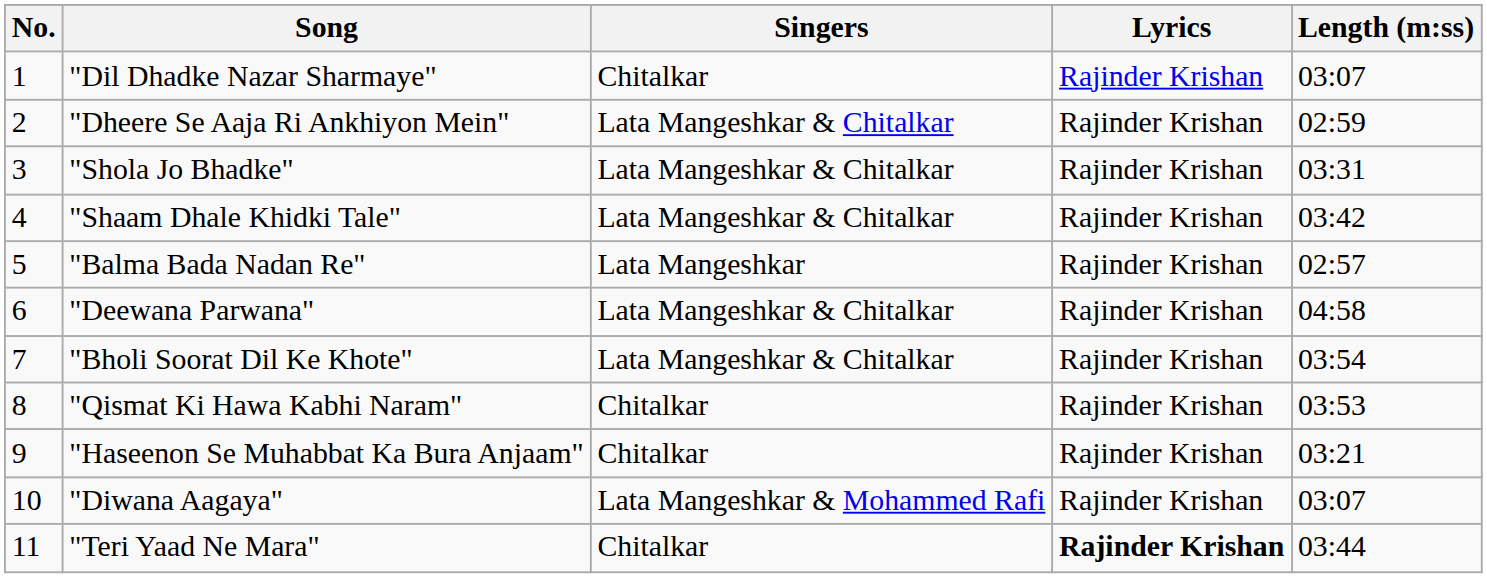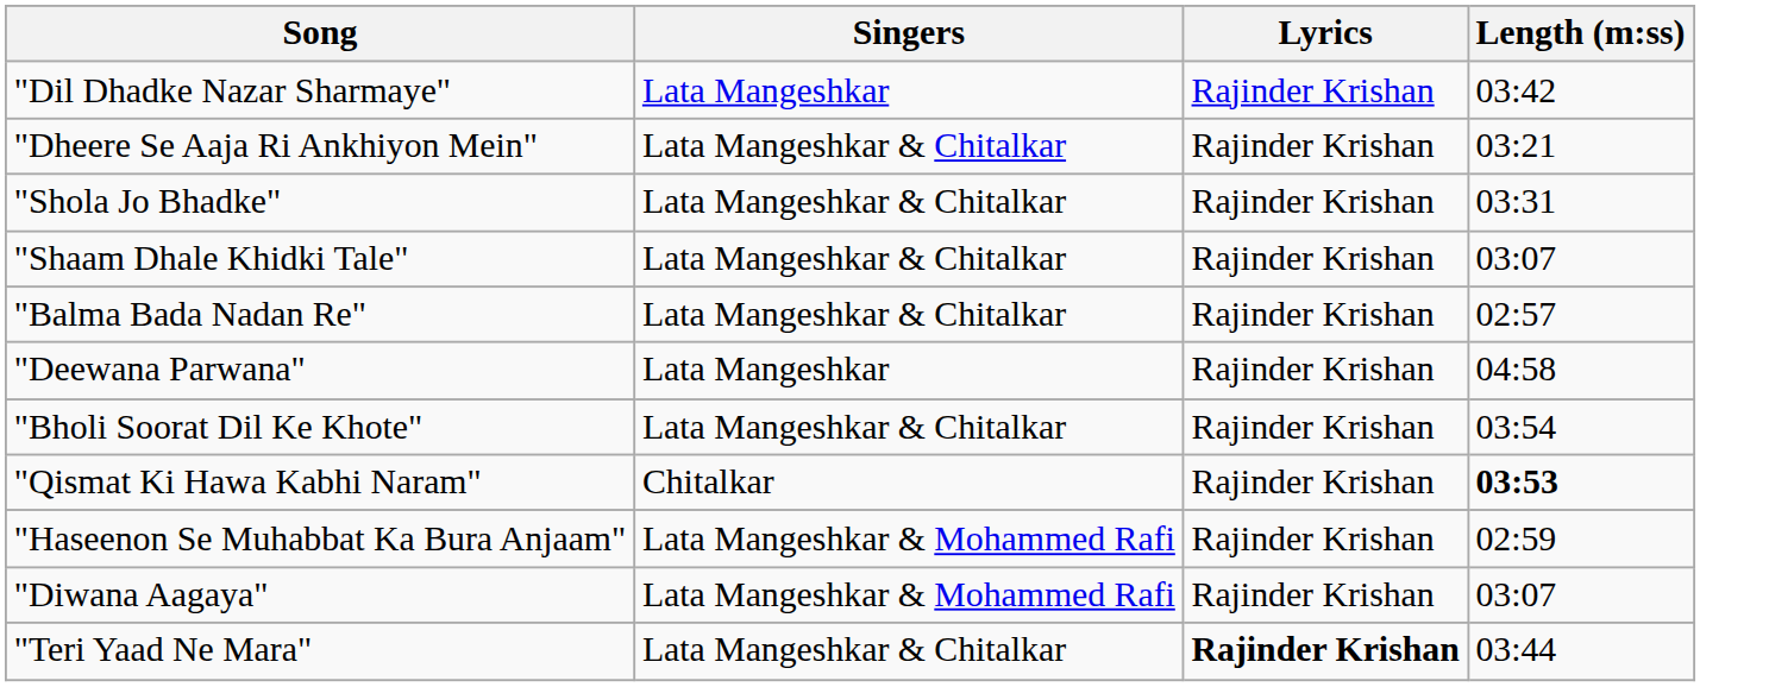- column: No. | 1 | 2 | 3 | 4 | 5 | 6 | 7 | 8 | 9 | 10 | 11
"Dil Dhadke Nazar Sharmaye" | Singers: Chitalkar -> Lata Mangeshkar
"Dil Dhadke Nazar Sharmaye" | Length (m:ss): 03:07 -> 03:42
"Dheere Se Aaja Ri Ankhiyon Mein" | Length (m:ss): 02:59 -> 03:21
"Shaam Dhale Khidki Tale" | Length (m:ss): 03:42 -> 03:07
"Balma Bada Nadan Re" | Singers: Lata Mangeshkar -> Lata Mangeshkar & Chitalkar
"Deewana Parwana" | Singers: Lata Mangeshkar & Chitalkar -> Lata Mangeshkar
"Qismat Ki Hawa Kabhi Naram" | Length (m:ss): normal -> bold
"Haseenon Se Muhabbat Ka Bura Anjaam" | Singers: Chitalkar -> Lata Mangeshkar & Mohammed Rafi
"Haseenon Se Muhabbat Ka Bura Anjaam" | Length (m:ss): 03:21 -> 02:59
"Teri Yaad Ne Mara" | Singers: Chitalkar -> Lata Mangeshkar & Chitalkar
